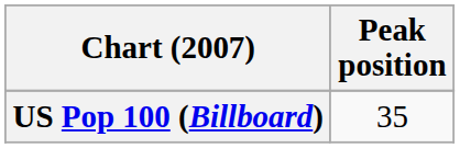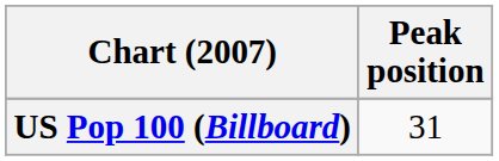US Pop 100 (Billboard) | Peak position: 35 -> 31
